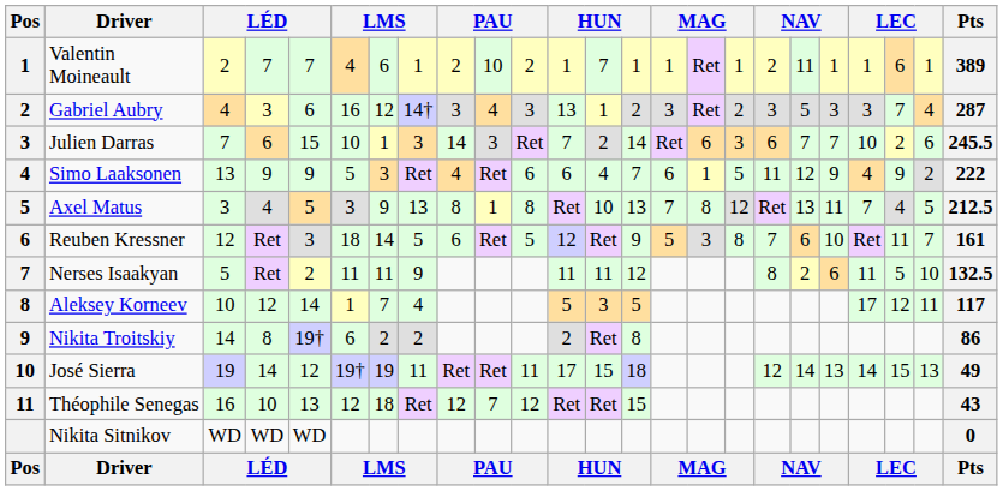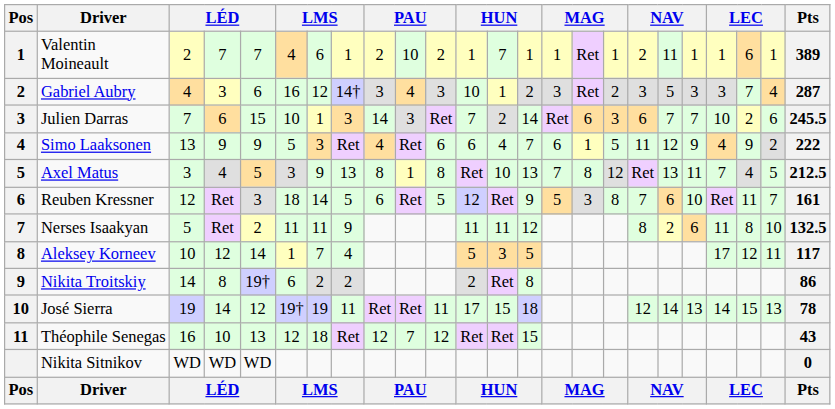Gabriel Aubry | column 12: 13 -> 10
Nerses Isaakyan | column 22: 5 -> 8
José Sierra | Pts: 49 -> 78
